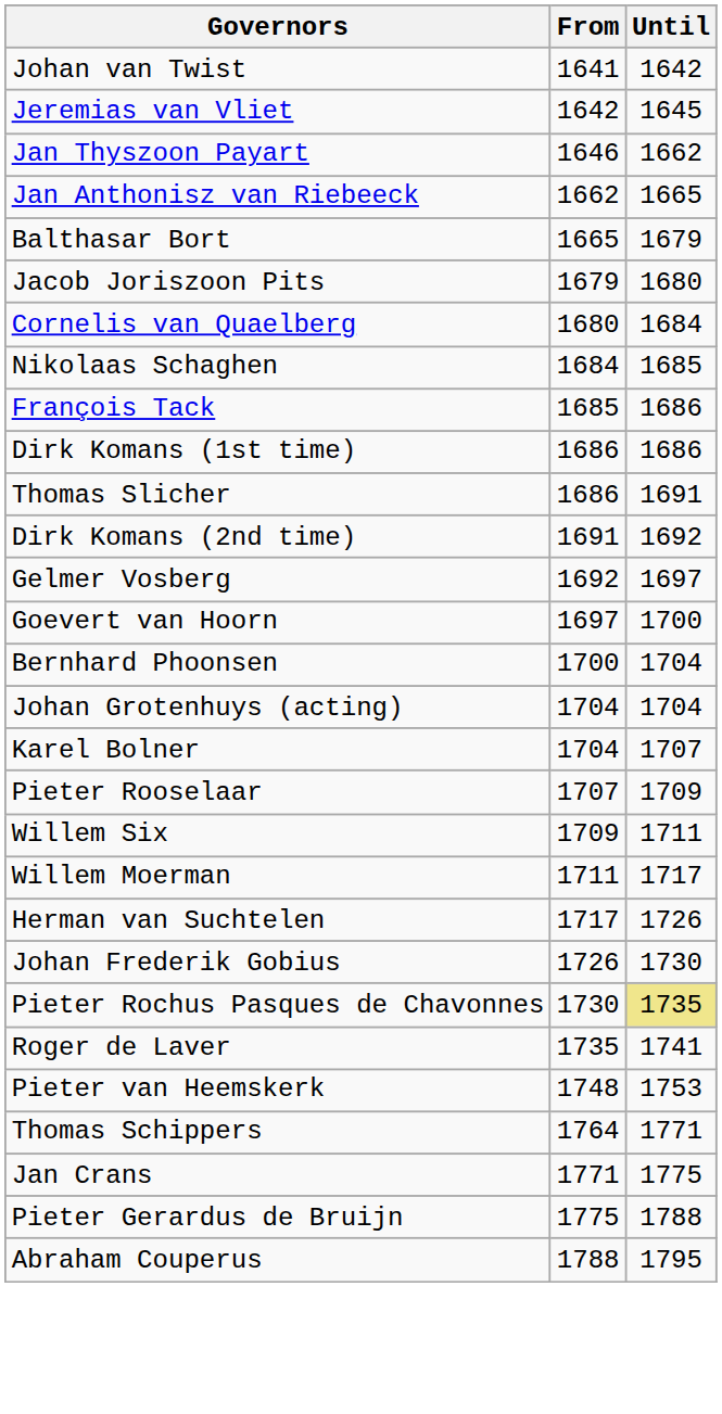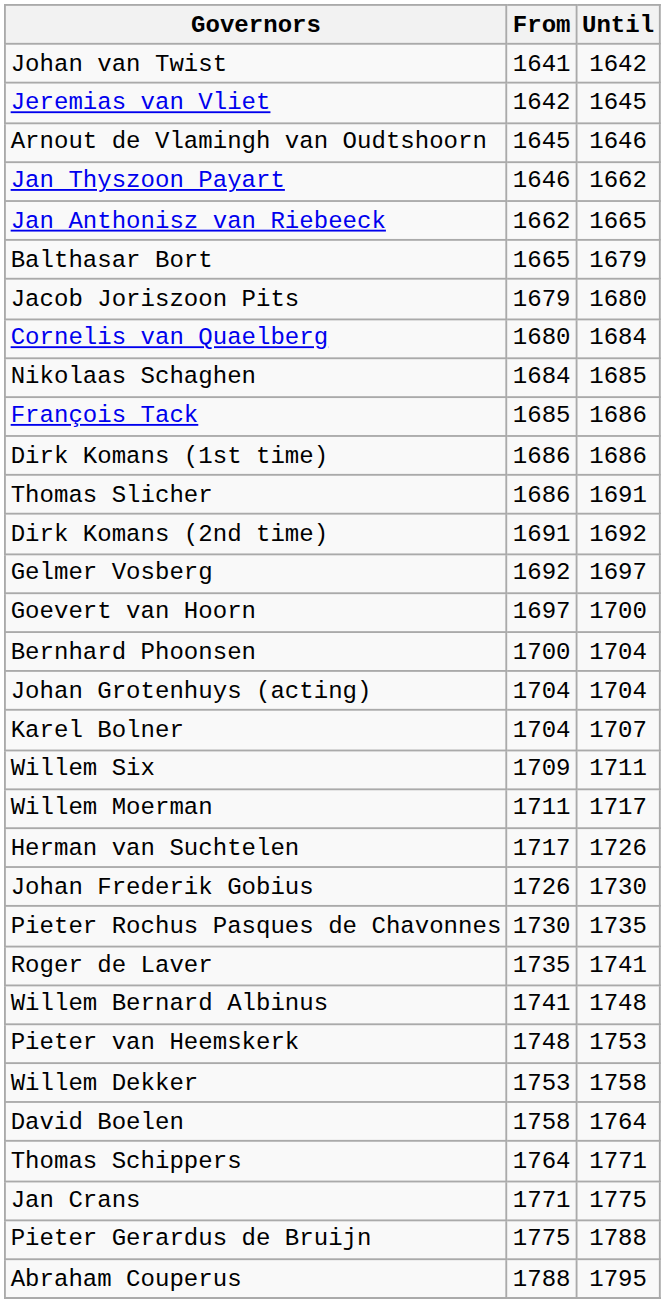+ row: Arnout de Vlamingh van Oudtshoorn | 1645 | 1646
- row: Pieter Rooselaar | 1707 | 1709
Pieter Rochus Pasques de Chavonnes | Until: khaki background -> no background
+ row: Willem Bernard Albinus | 1741 | 1748
+ row: Willem Dekker | 1753 | 1758
+ row: David Boelen | 1758 | 1764
